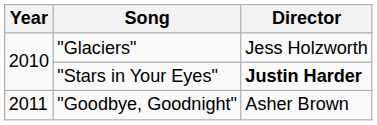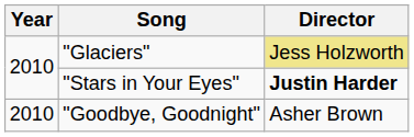"Glaciers" | Director: no background -> khaki background
"Goodbye, Goodnight" | Year: 2011 -> 2010
